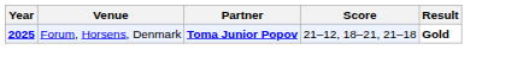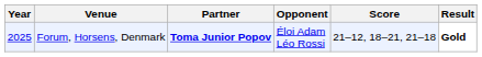+ column: Opponent | Éloi Adam Léo Rossi
Forum, Horsens, Denmark | Year: bold -> normal
